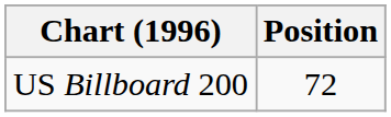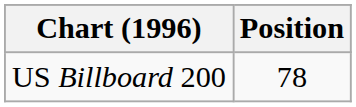US Billboard 200 | Position: 72 -> 78
